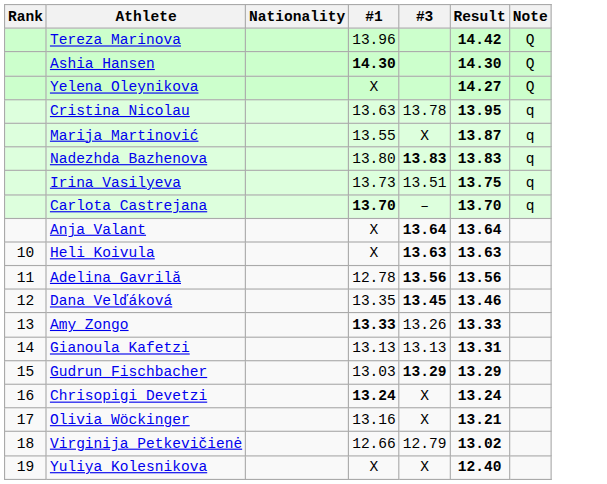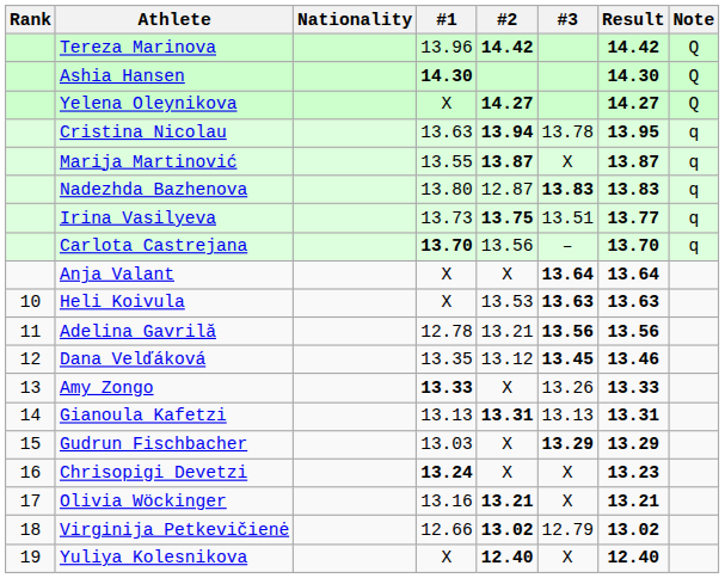+ column: #2 | 14.42 | 14.27 | 13.94 | 13.87 | 12.87 | 13.75 | 13.56 | X | 13.53 | 13.21 | 13.12 | X | 13.31 | X | X | 13.21 | 13.02 | 12.40
Irina Vasilyeva | Result: 13.75 -> 13.77
Chrisopigi Devetzi | Result: 13.24 -> 13.23
